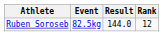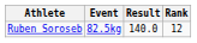Ruben Soroseb | Result: 144.0 -> 140.0
